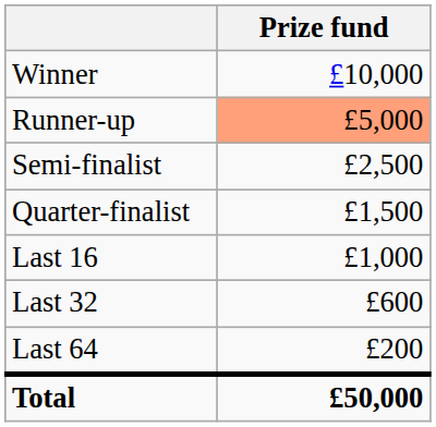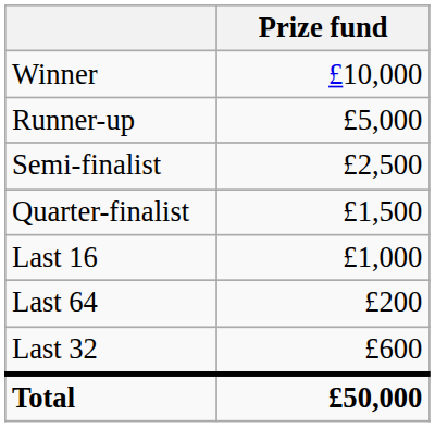Runner-up | Prize fund: lightsalmon background -> no background
rows swapped: Last 32 <-> Last 64
